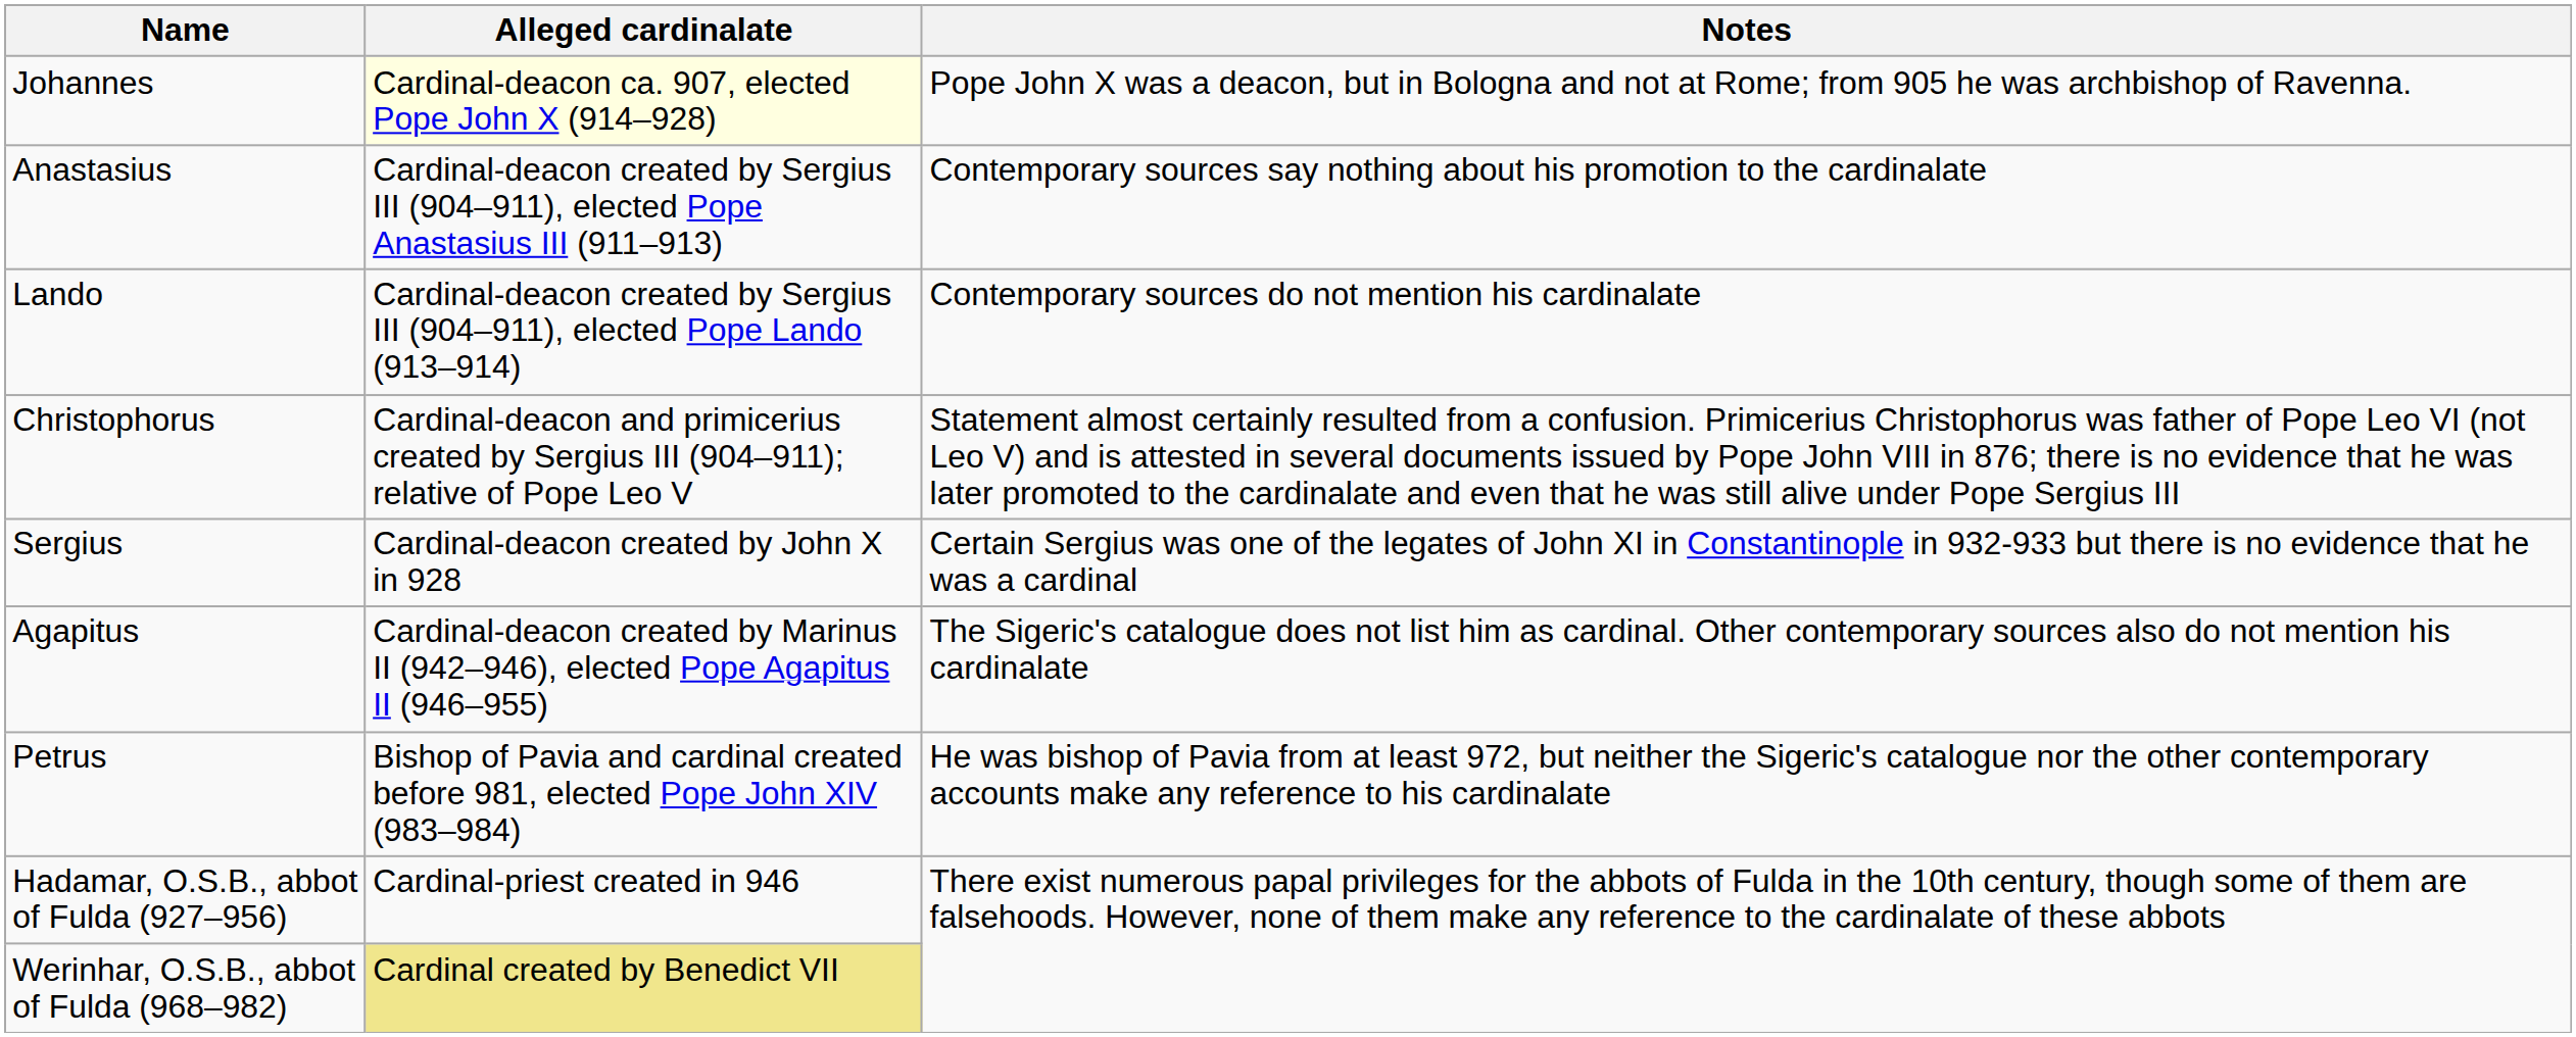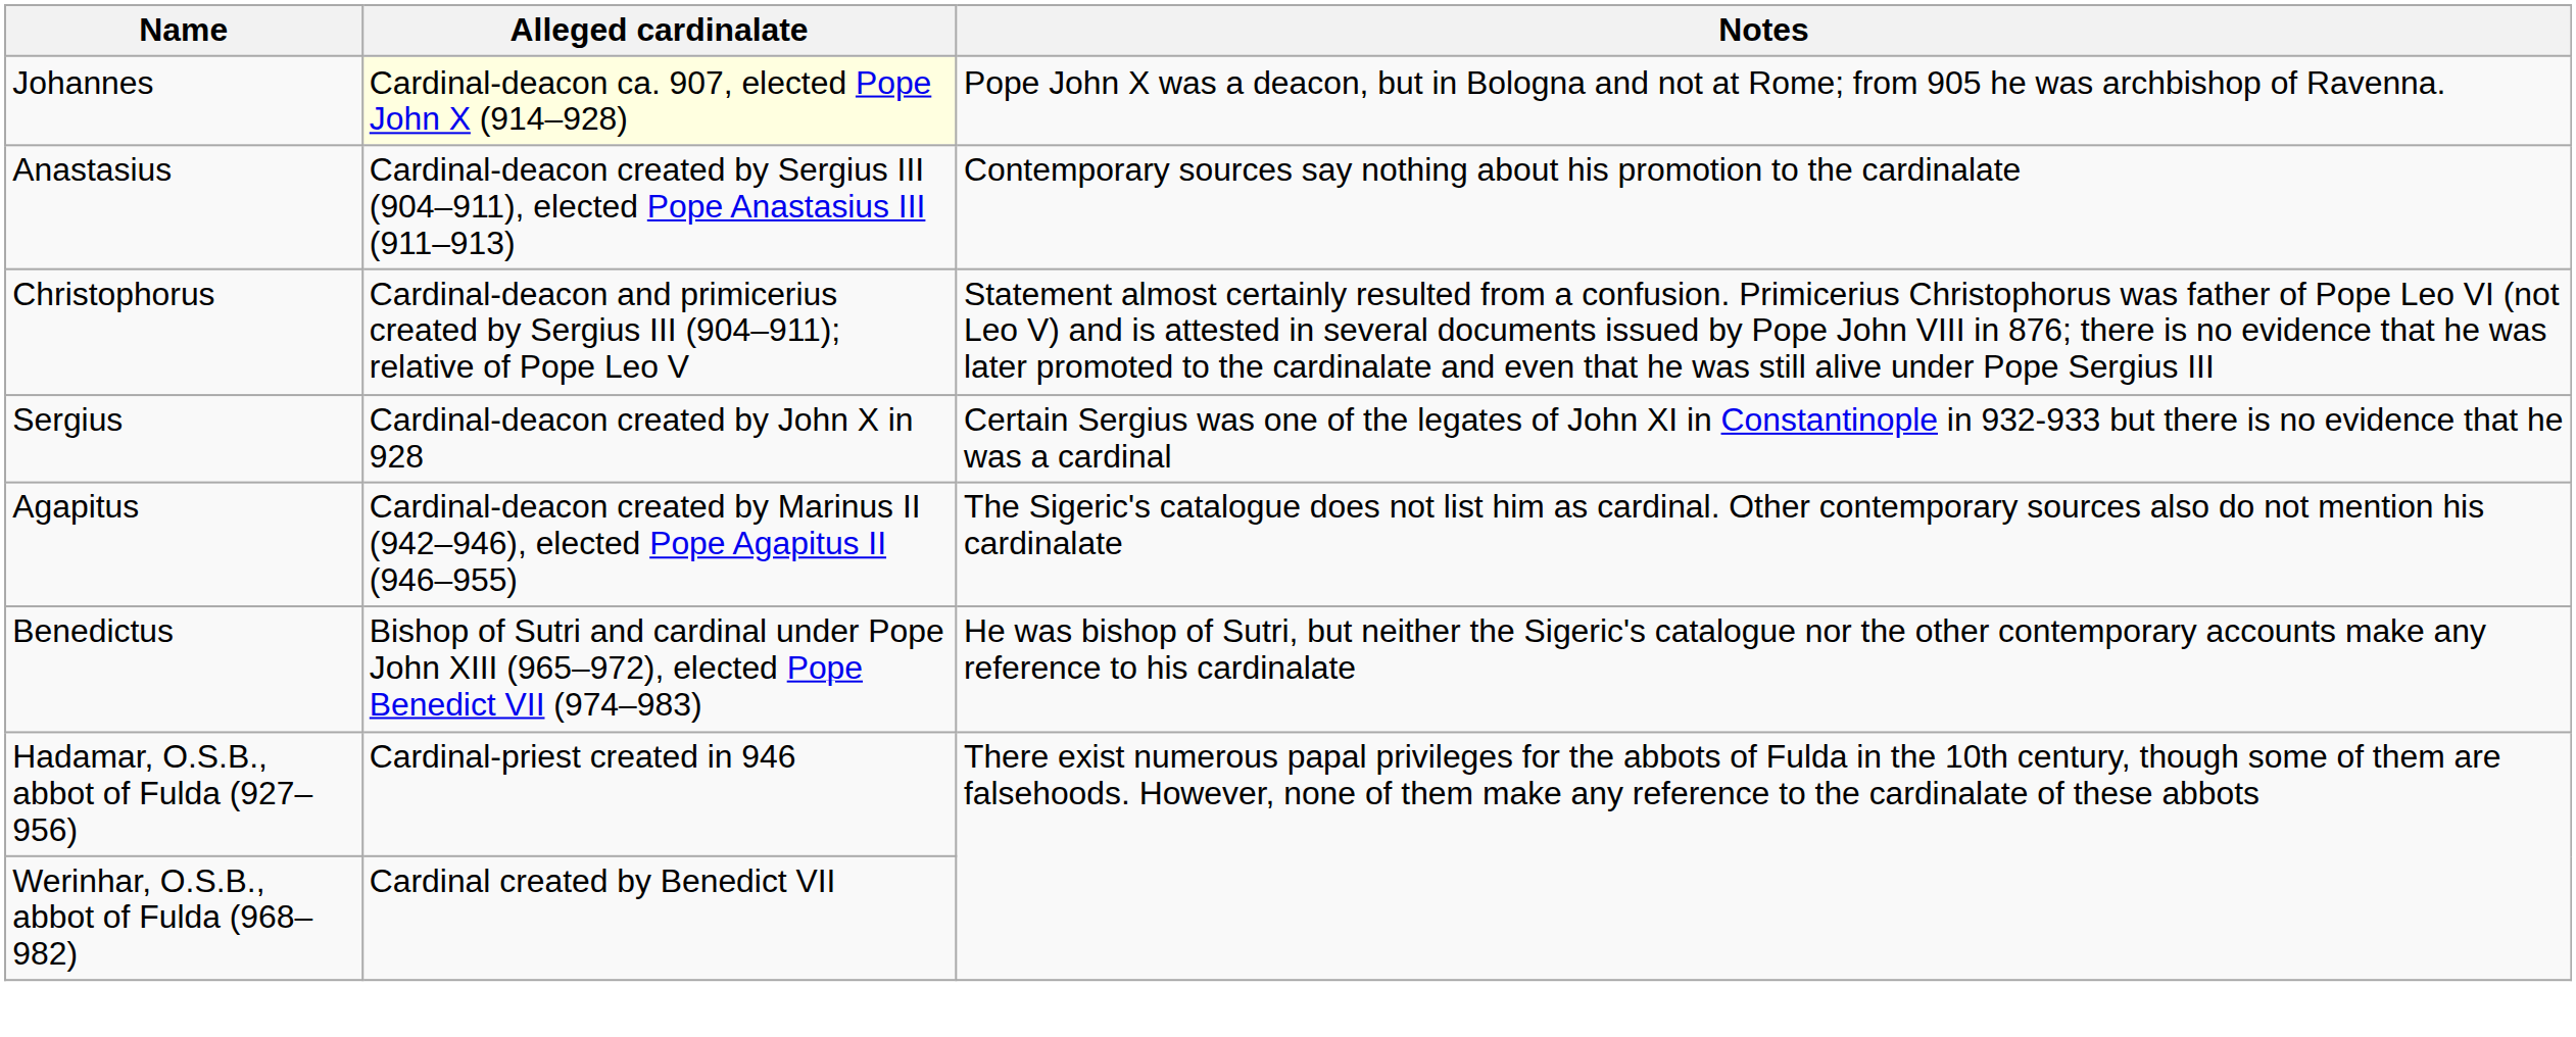- row: Lando | Cardinal-deacon created by Sergius III (904–911), elected Pope Lando (913–914) | Contemporary sources do not mention his cardinalate
+ row: Benedictus | Bishop of Sutri and cardinal under Pope John XIII (965–972), elected Pope Benedict VII (974–983) | He was bishop of Sutri, but neither the Sigeric's catalogue nor the other contemporary accounts make any reference to his cardinalate
- row: Petrus | Bishop of Pavia and cardinal created before 981, elected Pope John XIV (983–984) | He was bishop of Pavia from at least 972, but neither the Sigeric's catalogue nor the other contemporary accounts make any reference to his cardinalate
Werinhar, O.S.B., abbot of Fulda (968–982) | Alleged cardinalate: khaki background -> no background
